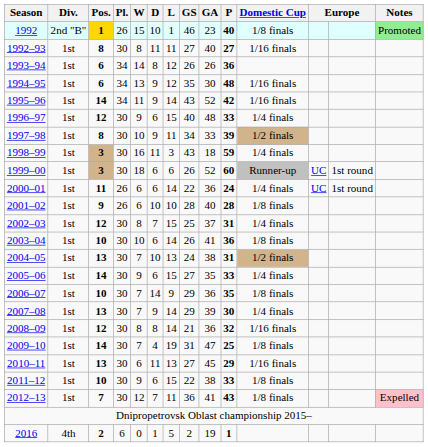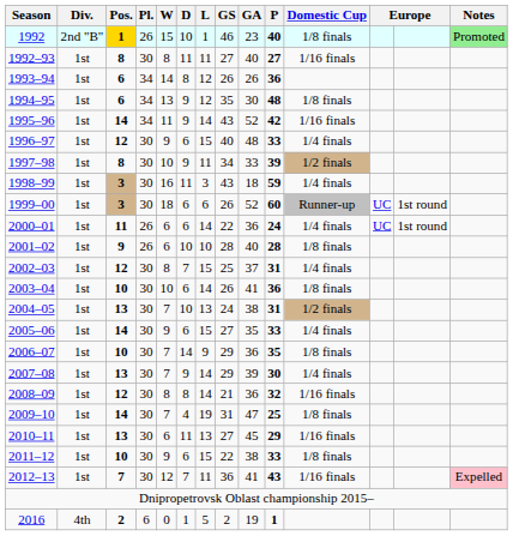1994–95 | Domestic Cup: 1/16 finals -> 1/8 finals
2012–13 | Domestic Cup: 1/8 finals -> 1/16 finals
